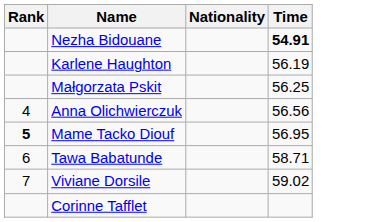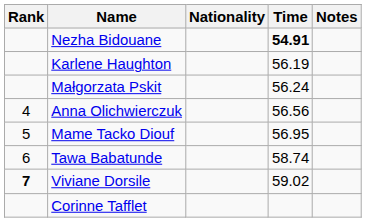+ column: Notes
Małgorzata Pskit | Time: 56.25 -> 56.24
Mame Tacko Diouf | Rank: bold -> normal
Tawa Babatunde | Time: 58.71 -> 58.74
Viviane Dorsile | Rank: normal -> bold
